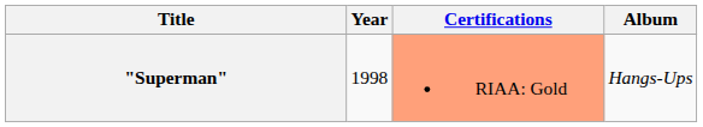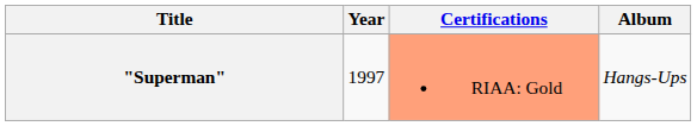"Superman" | Year: 1998 -> 1997
